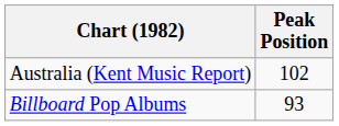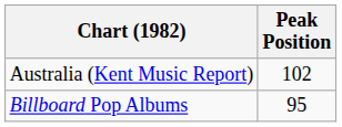Billboard Pop Albums | Peak Position: 93 -> 95
